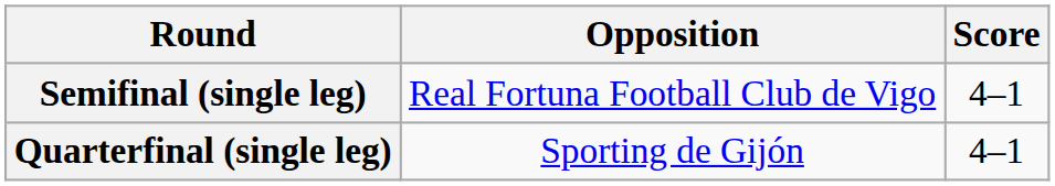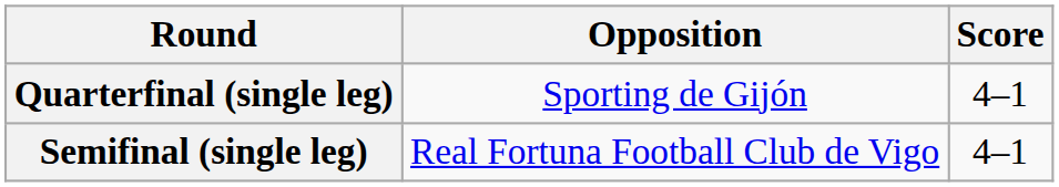rows swapped: Quarterfinal (single leg) <-> Semifinal (single leg)
